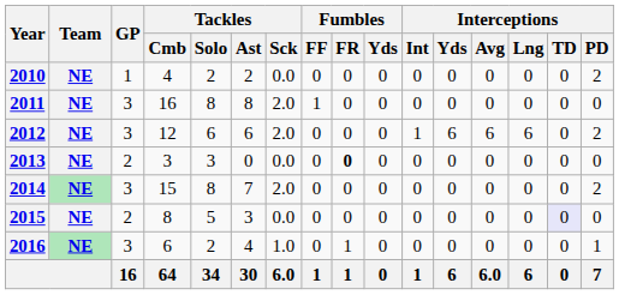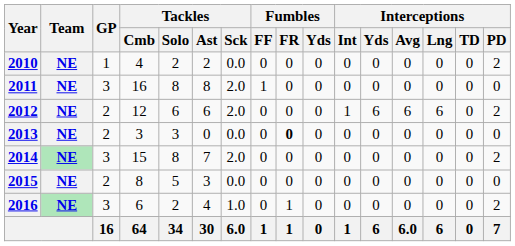2012 | GP: 3 -> 2
2015 | Interceptions / TD: lavender background -> no background
2016 | Interceptions / PD: 1 -> 2
